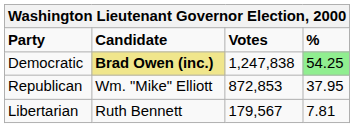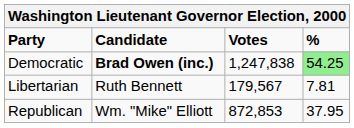Democratic | Candidate: khaki background -> no background
rows swapped: Republican <-> Libertarian
